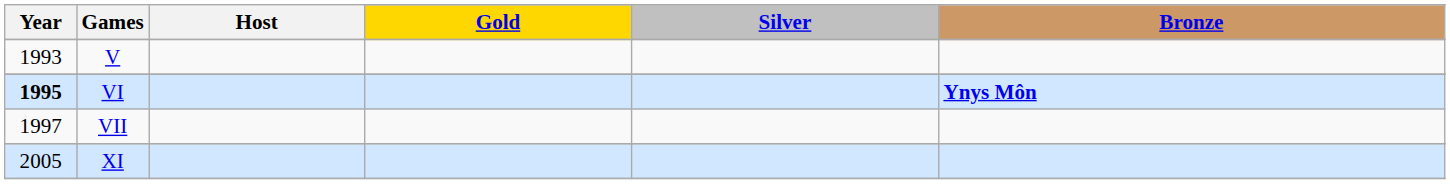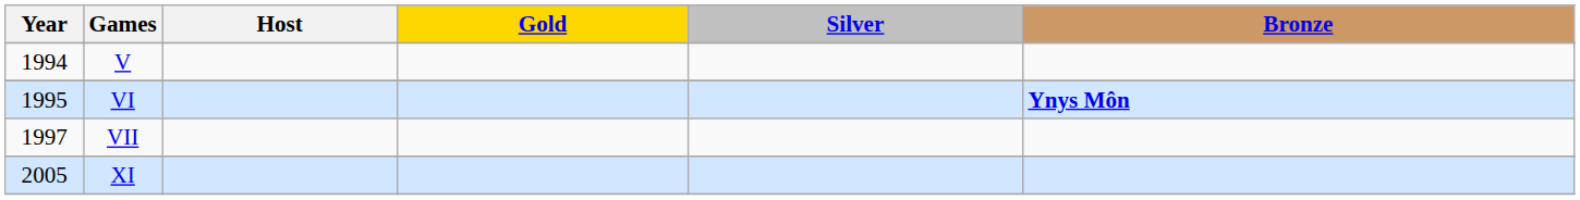V | Year: 1993 -> 1994
VI | Year: bold -> normal
